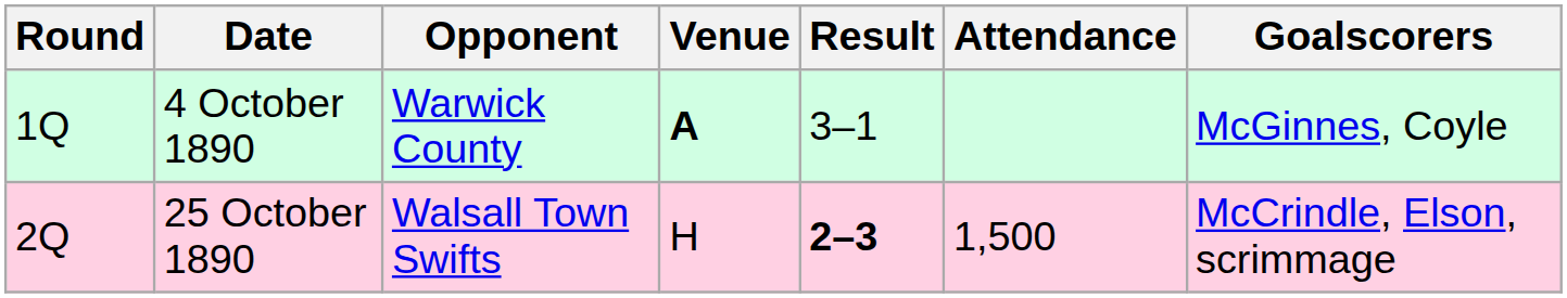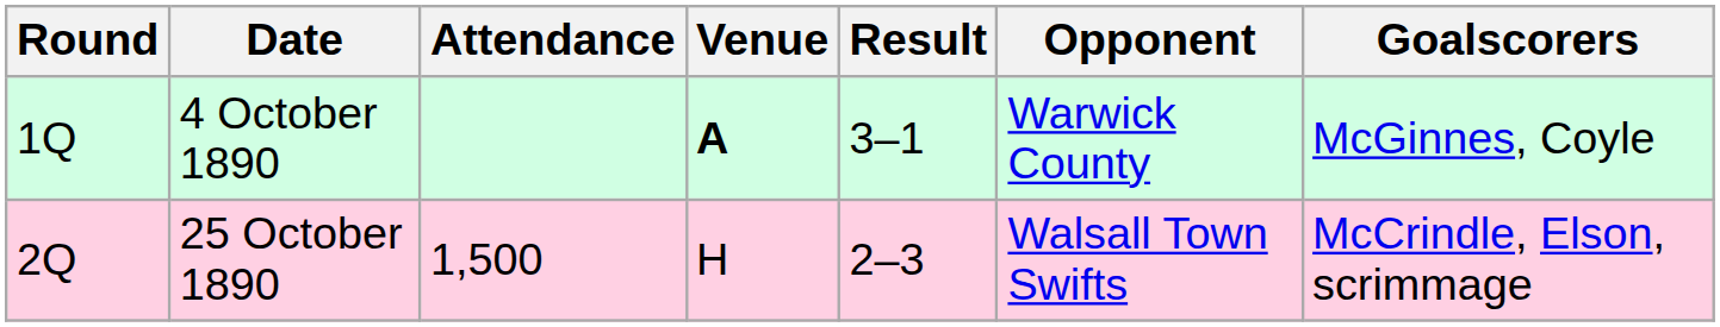columns swapped: Opponent <-> Attendance
25 October 1890 | Result: bold -> normal
